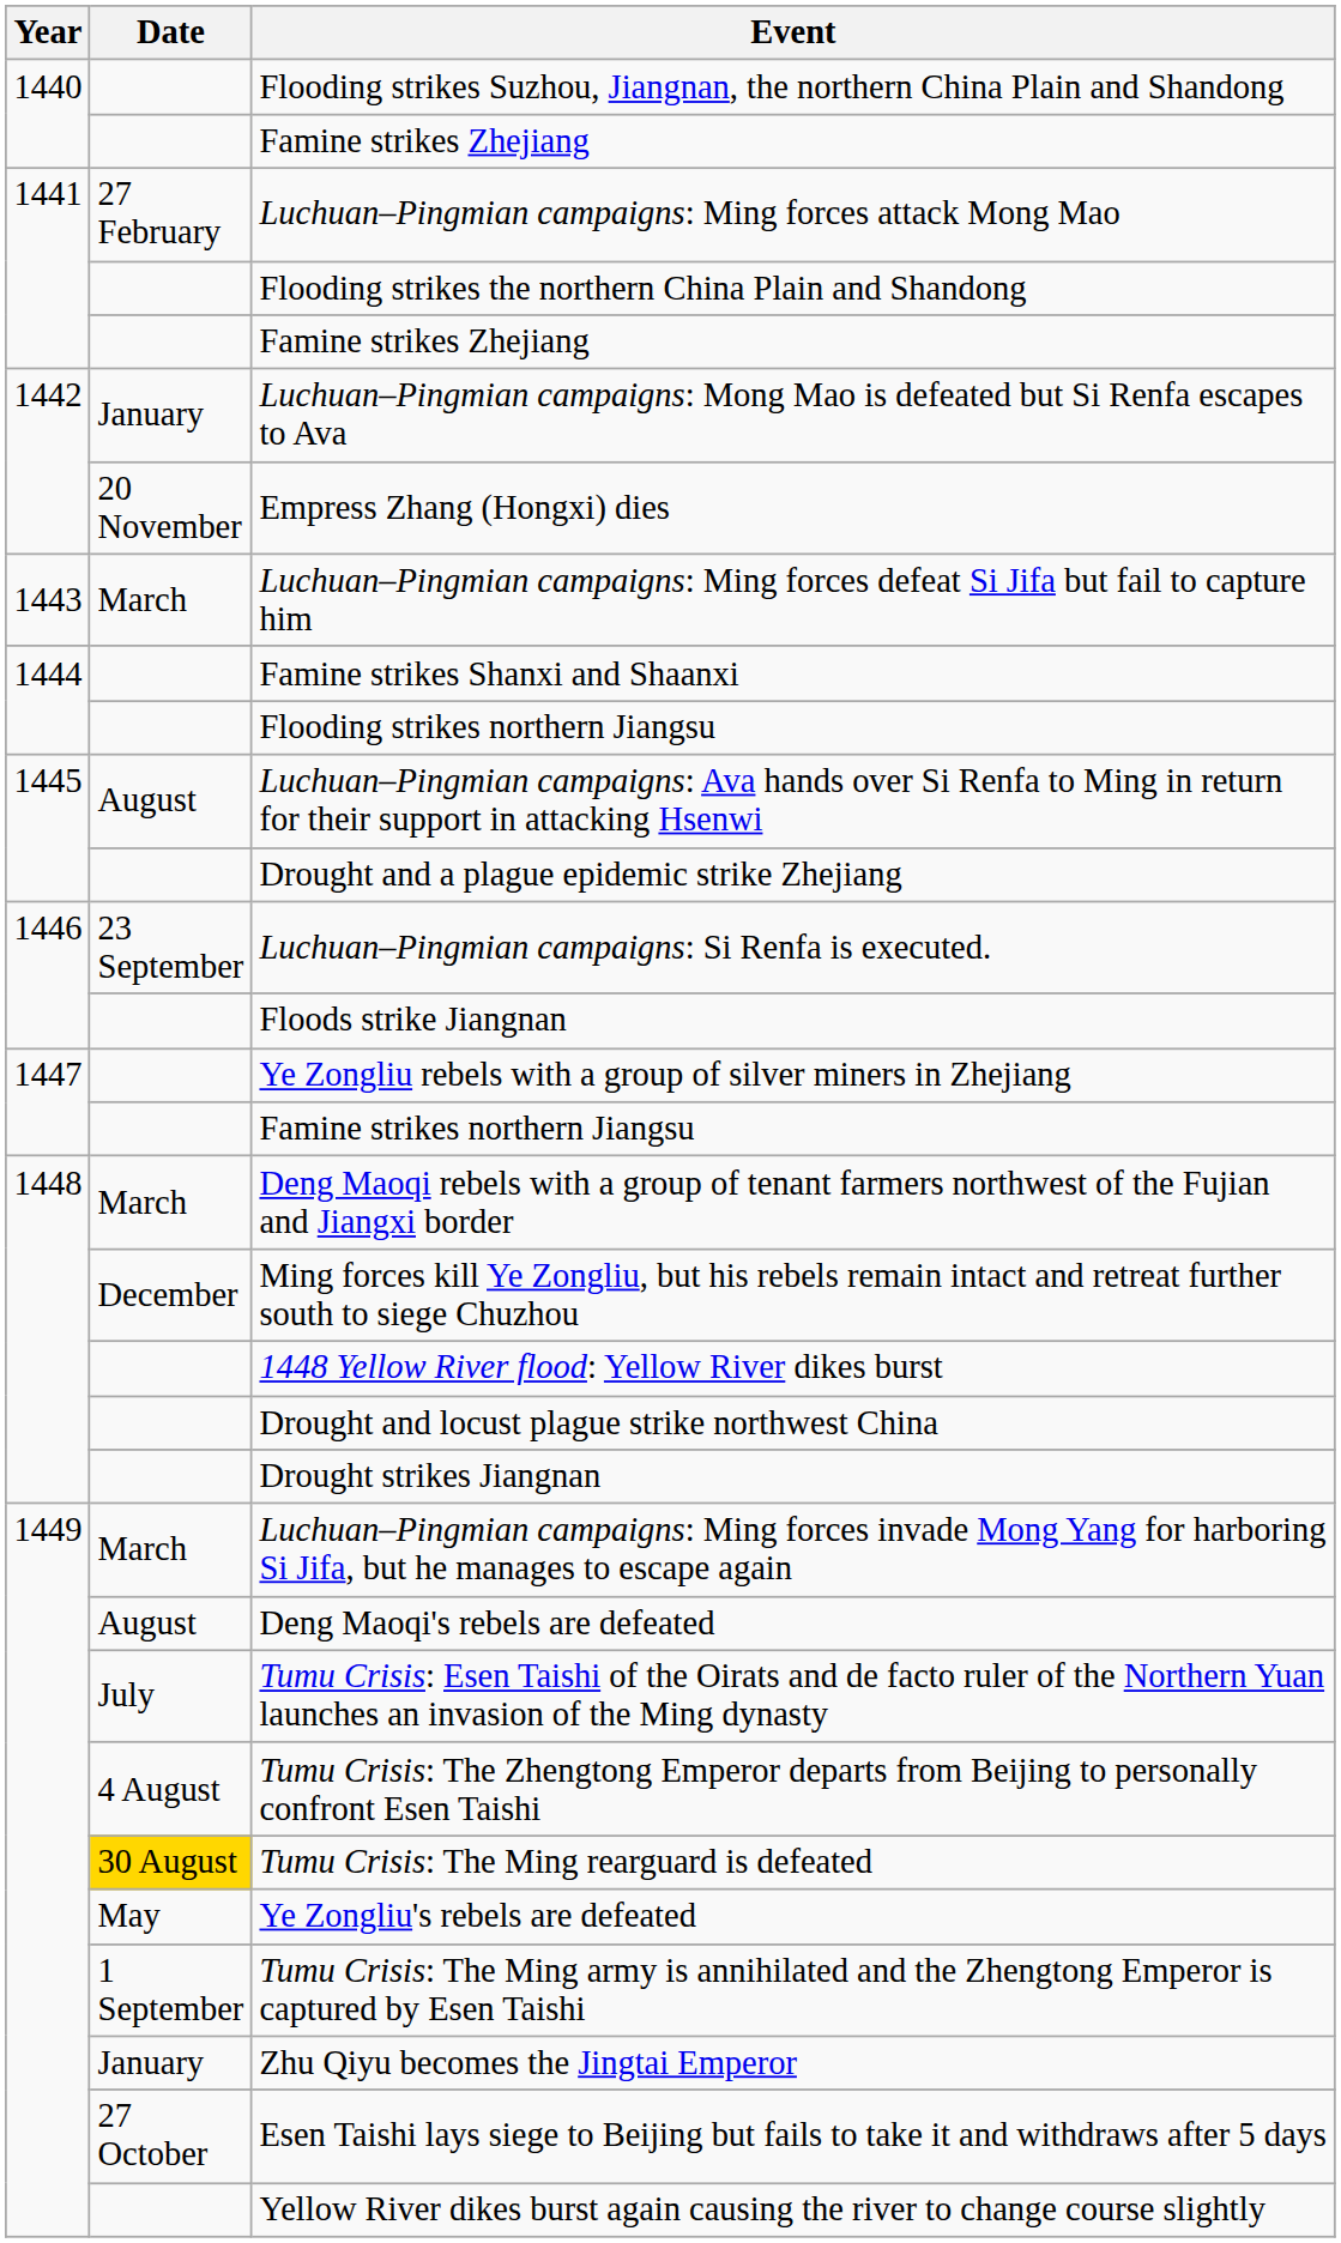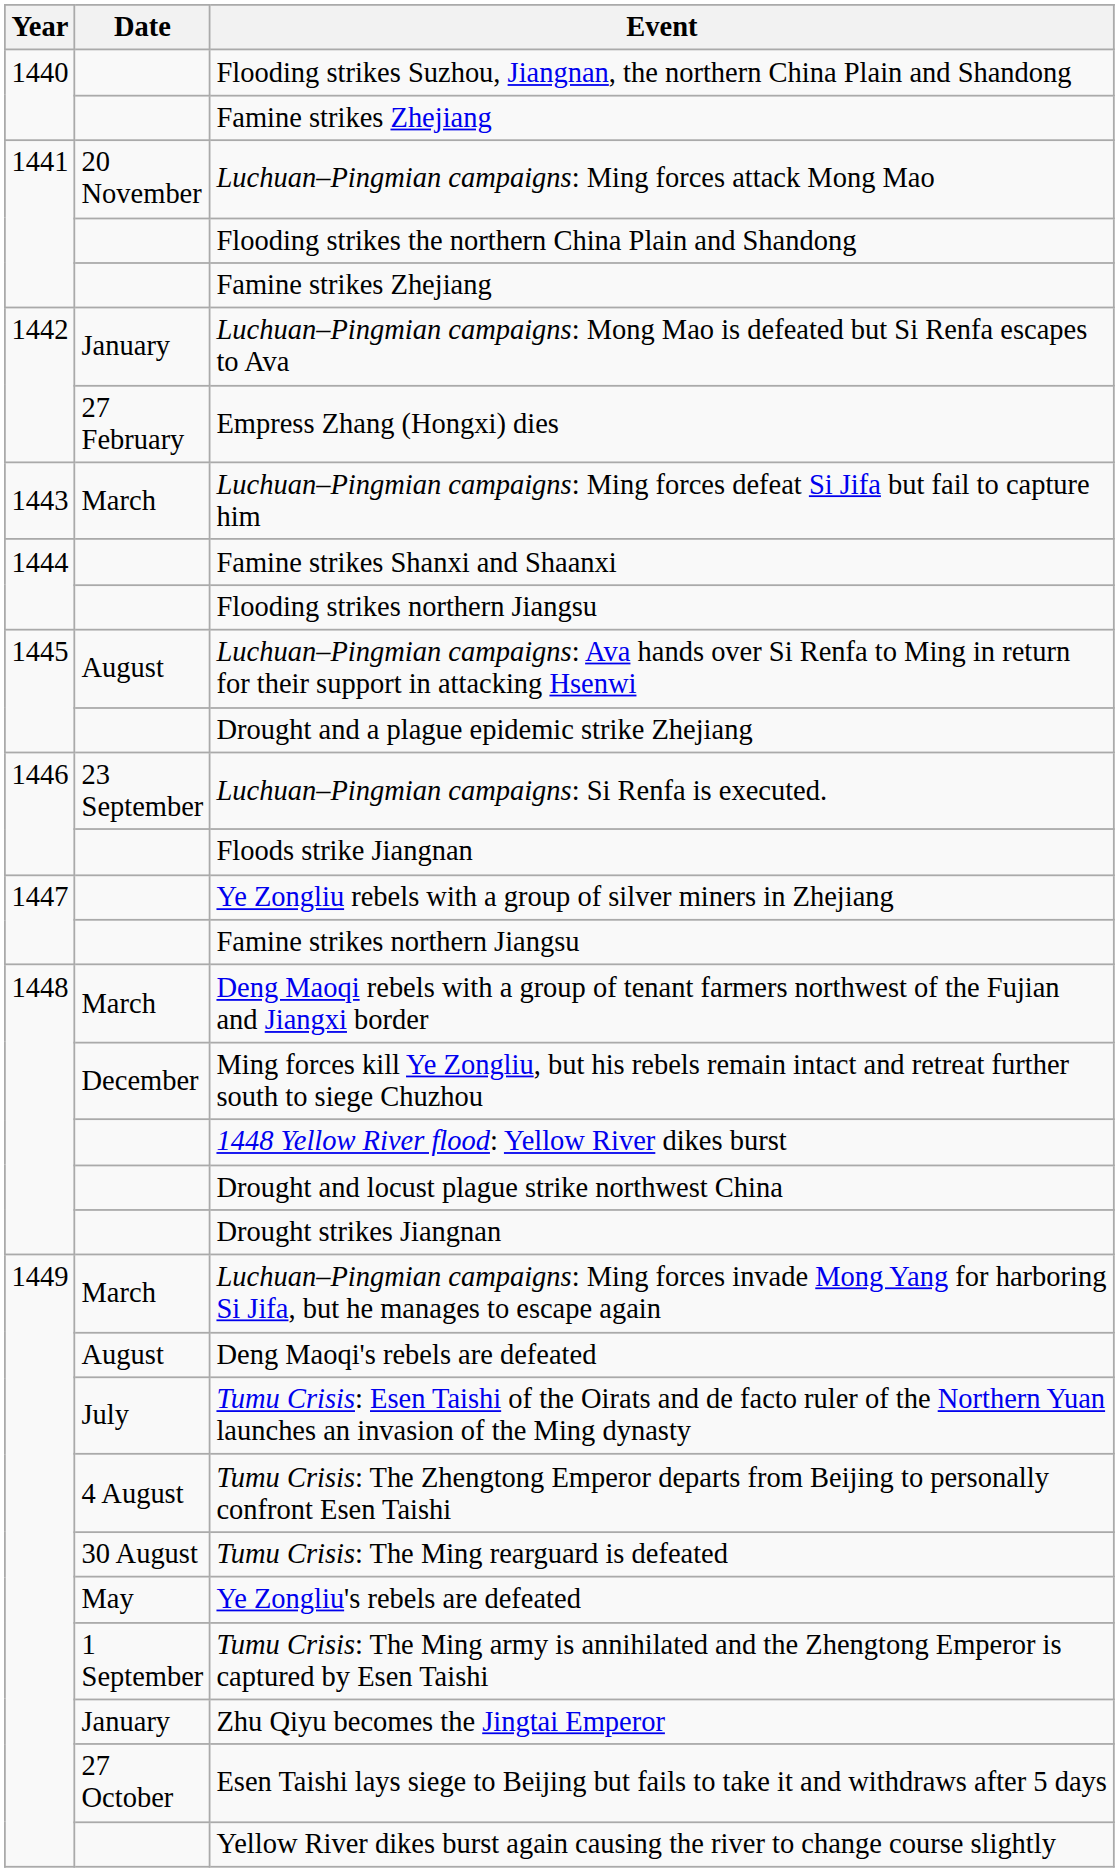Luchuan–Pingmian campaigns: Ming forces attack Mong Mao | Date: 27 February -> 20 November
Empress Zhang (Hongxi) dies | Date: 20 November -> 27 February
Tumu Crisis: The Ming rearguard is defeated | Date: gold background -> no background
